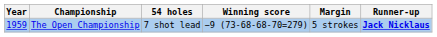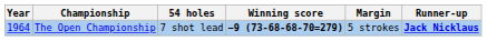The Open Championship | Year: 1959 -> 1964
The Open Championship | Winning score: normal -> bold
